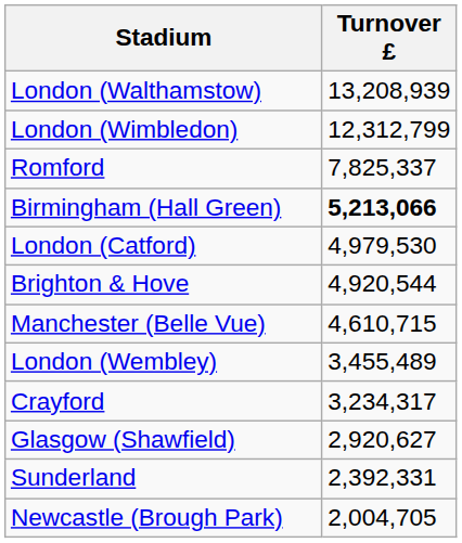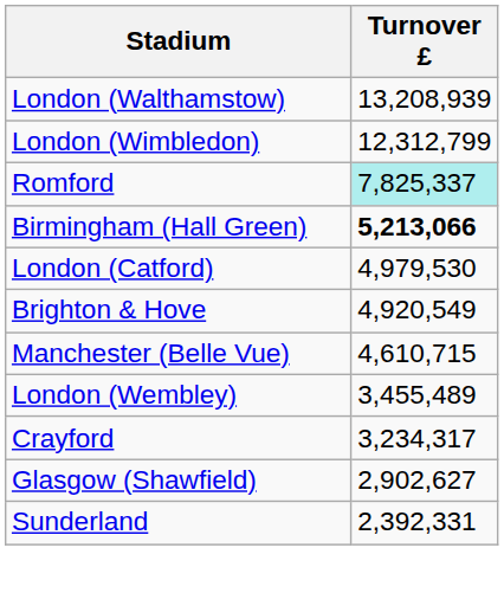Romford | Turnover £: no background -> paleturquoise background
Brighton & Hove | Turnover £: 4,920,544 -> 4,920,549
Glasgow (Shawfield) | Turnover £: 2,920,627 -> 2,902,627
- row: Newcastle (Brough Park) | 2,004,705
